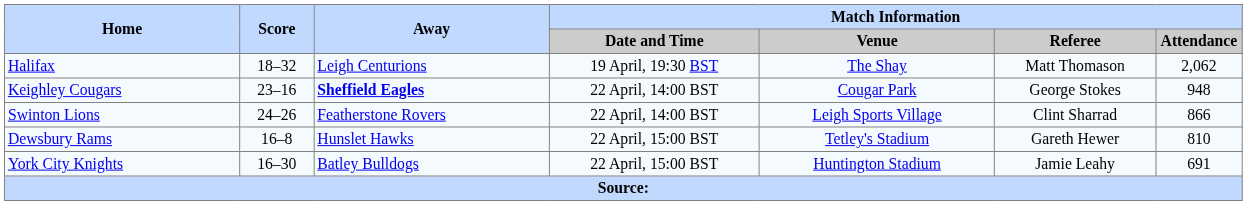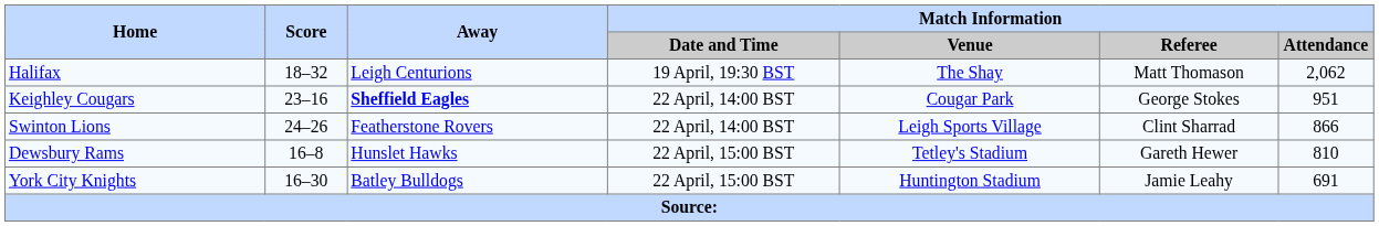Keighley Cougars | Match Information / Attendance: 948 -> 951
